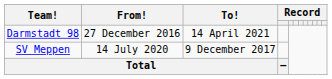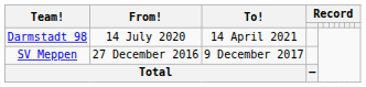Darmstadt 98 | From!: 27 December 2016 -> 14 July 2020
SV Meppen | From!: 14 July 2020 -> 27 December 2016
